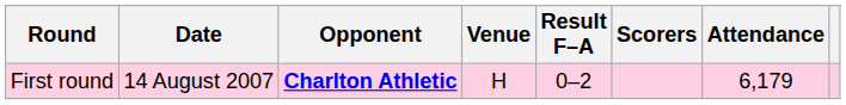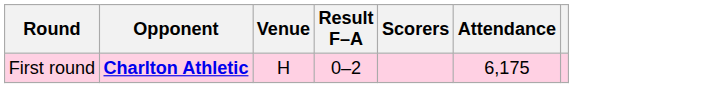- column: Date | 14 August 2007
First round | Attendance: 6,179 -> 6,175
